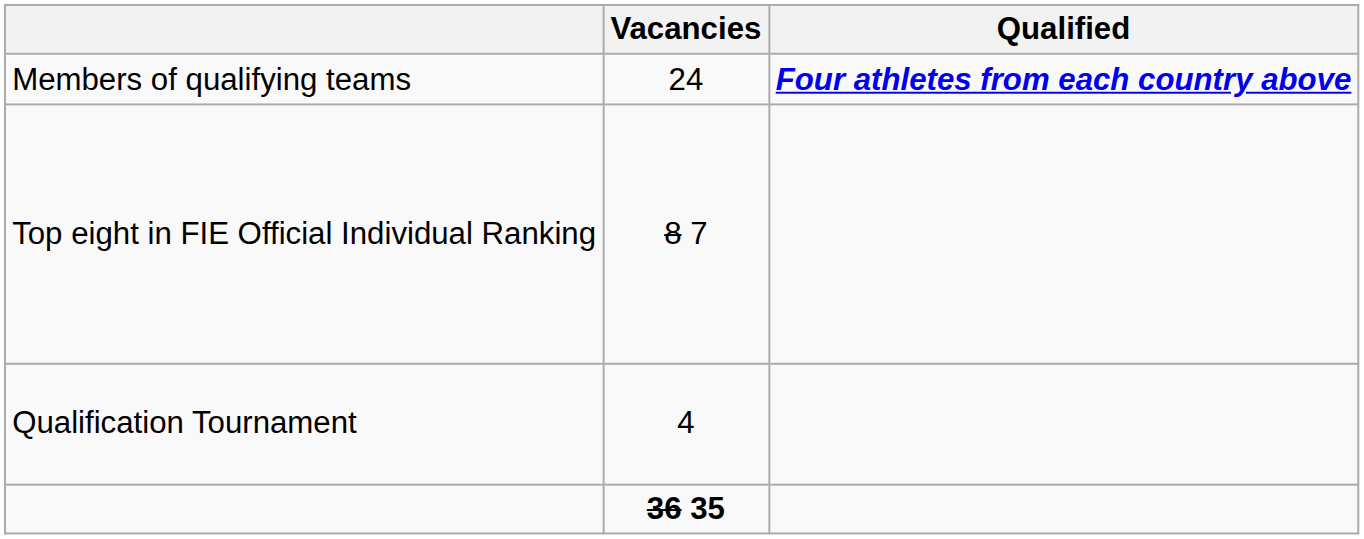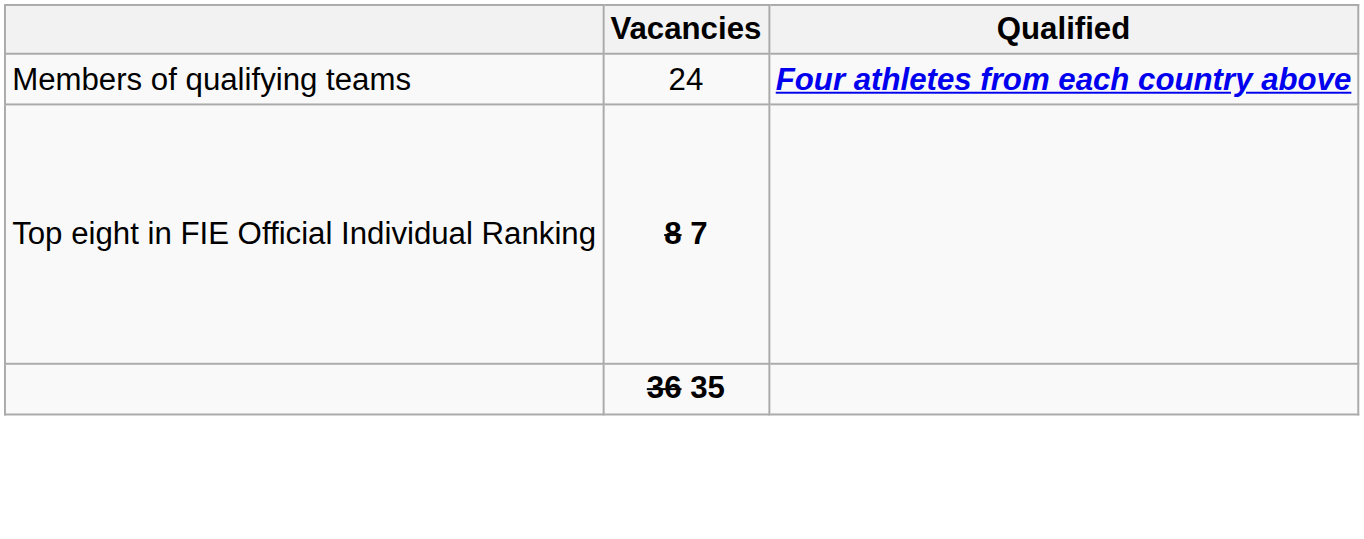Top eight in FIE Official Individual Ranking | Vacancies: normal -> bold
- row: Qualification Tournament | 4
